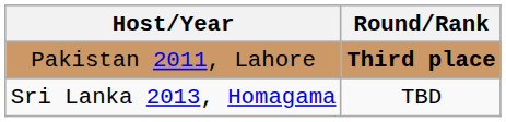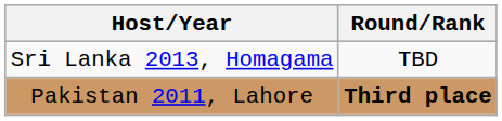rows swapped: Pakistan 2011, Lahore <-> Sri Lanka 2013, Homagama
